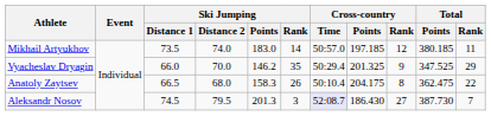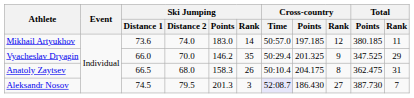Mikhail Artyukhov | Ski Jumping / Distance 1: 73.5 -> 73.6
Anatoly Zaytsev | Total / Rank: 22 -> 31
